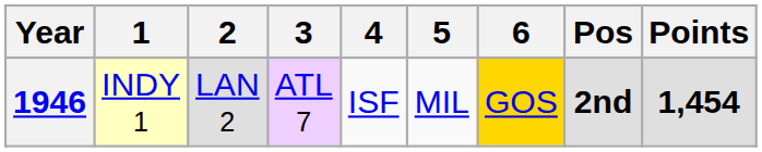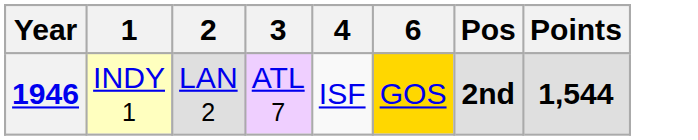- column: 5 | MIL
1946 | Points: 1,454 -> 1,544
